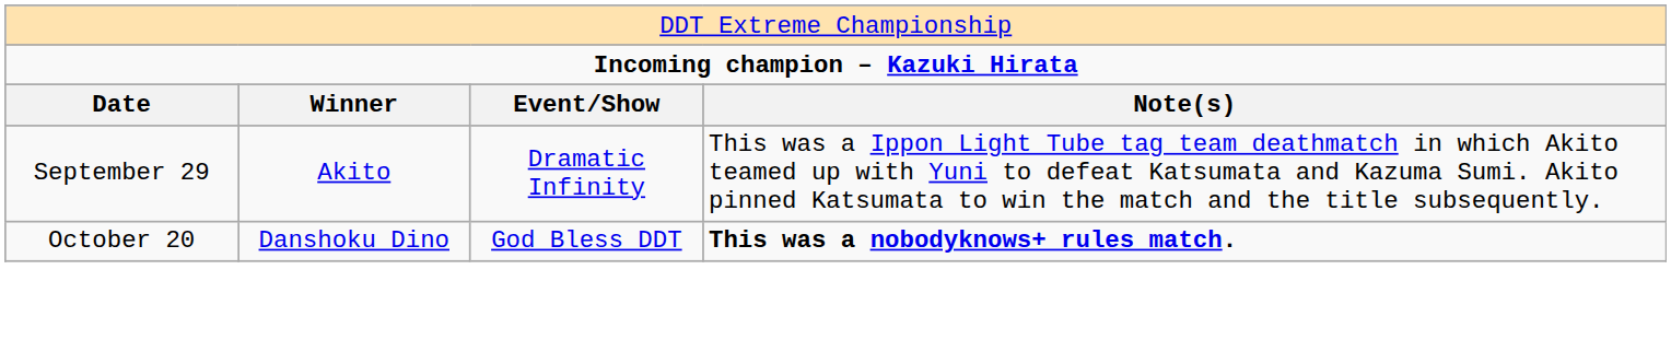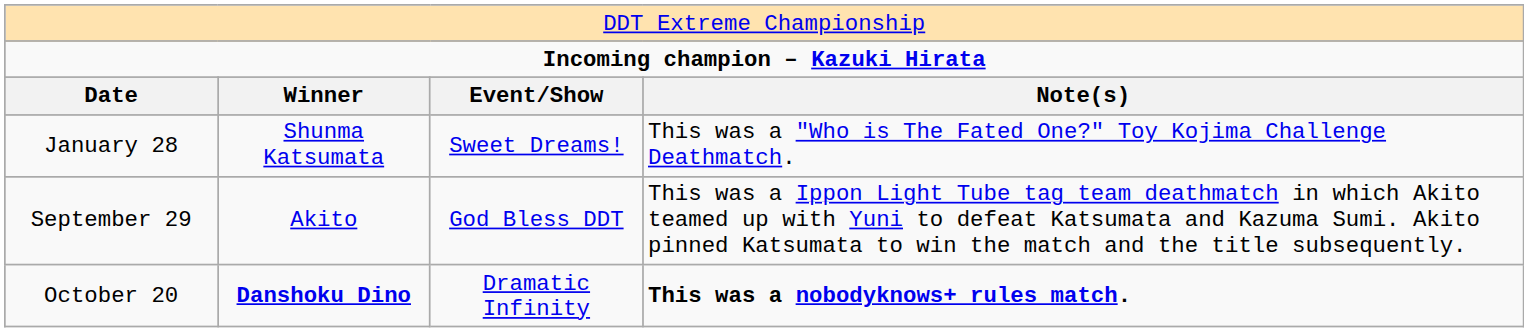+ row: January 28 | Shunma Katsumata | Sweet Dreams! | This was a "Who is The Fated One?" Toy Kojima Challenge Deathmatch.
September 29 | column 3: Dramatic Infinity -> God Bless DDT
October 20 | column 2: normal -> bold
October 20 | column 3: God Bless DDT -> Dramatic Infinity
